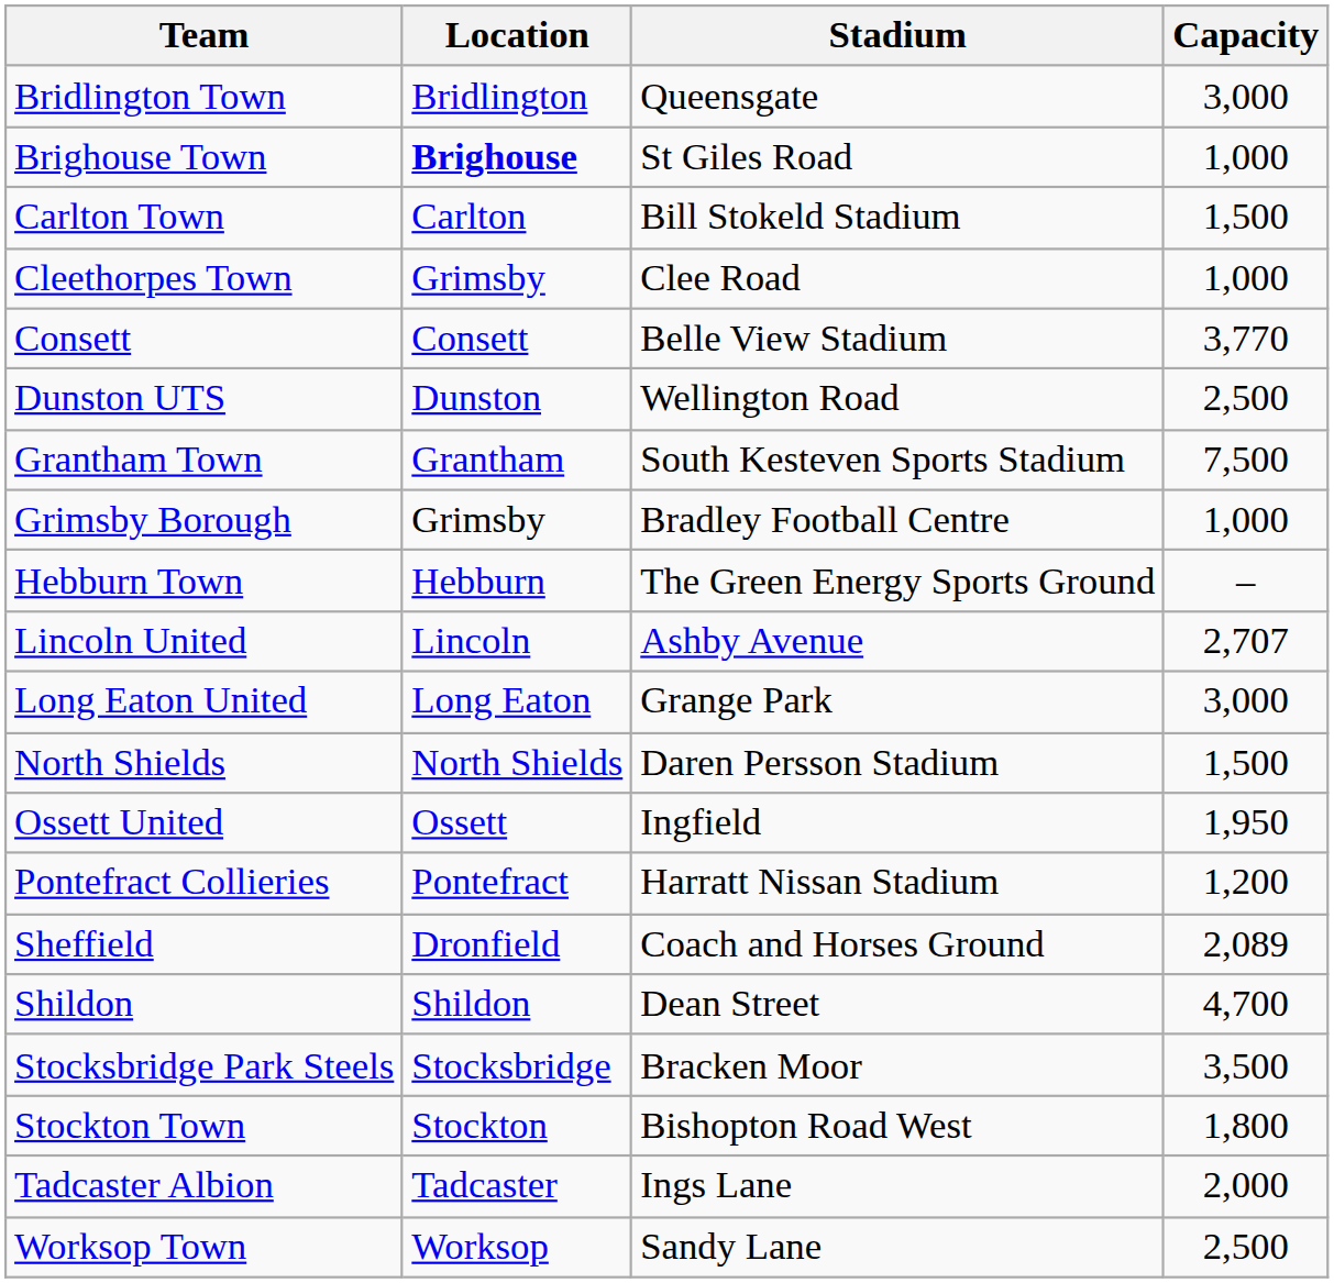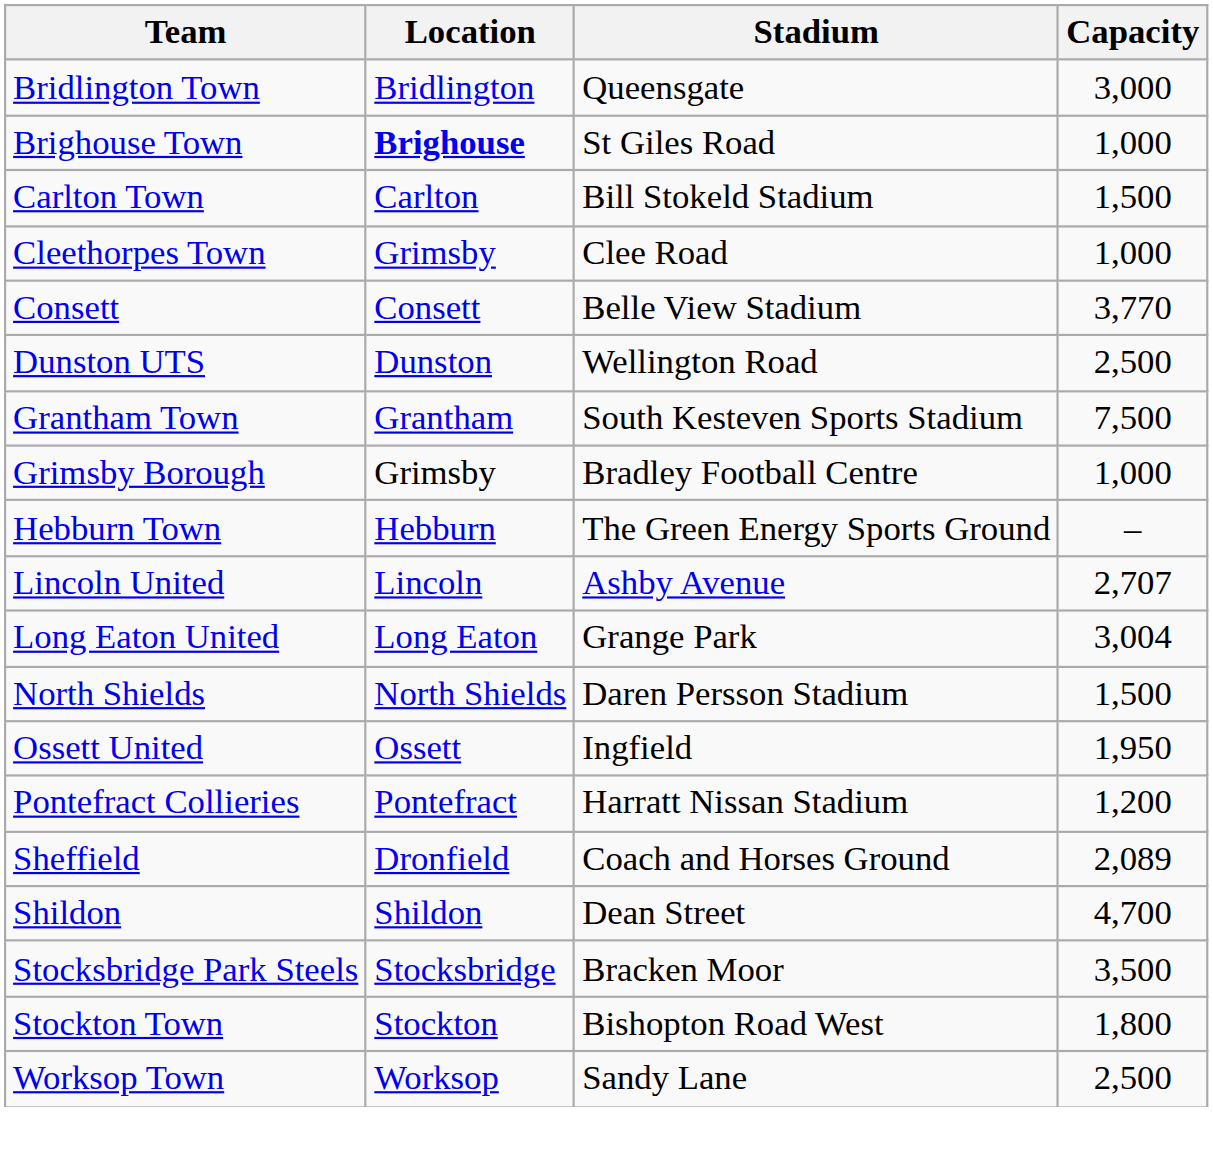Long Eaton United | Capacity: 3,000 -> 3,004
- row: Tadcaster Albion | Tadcaster | Ings Lane | 2,000
